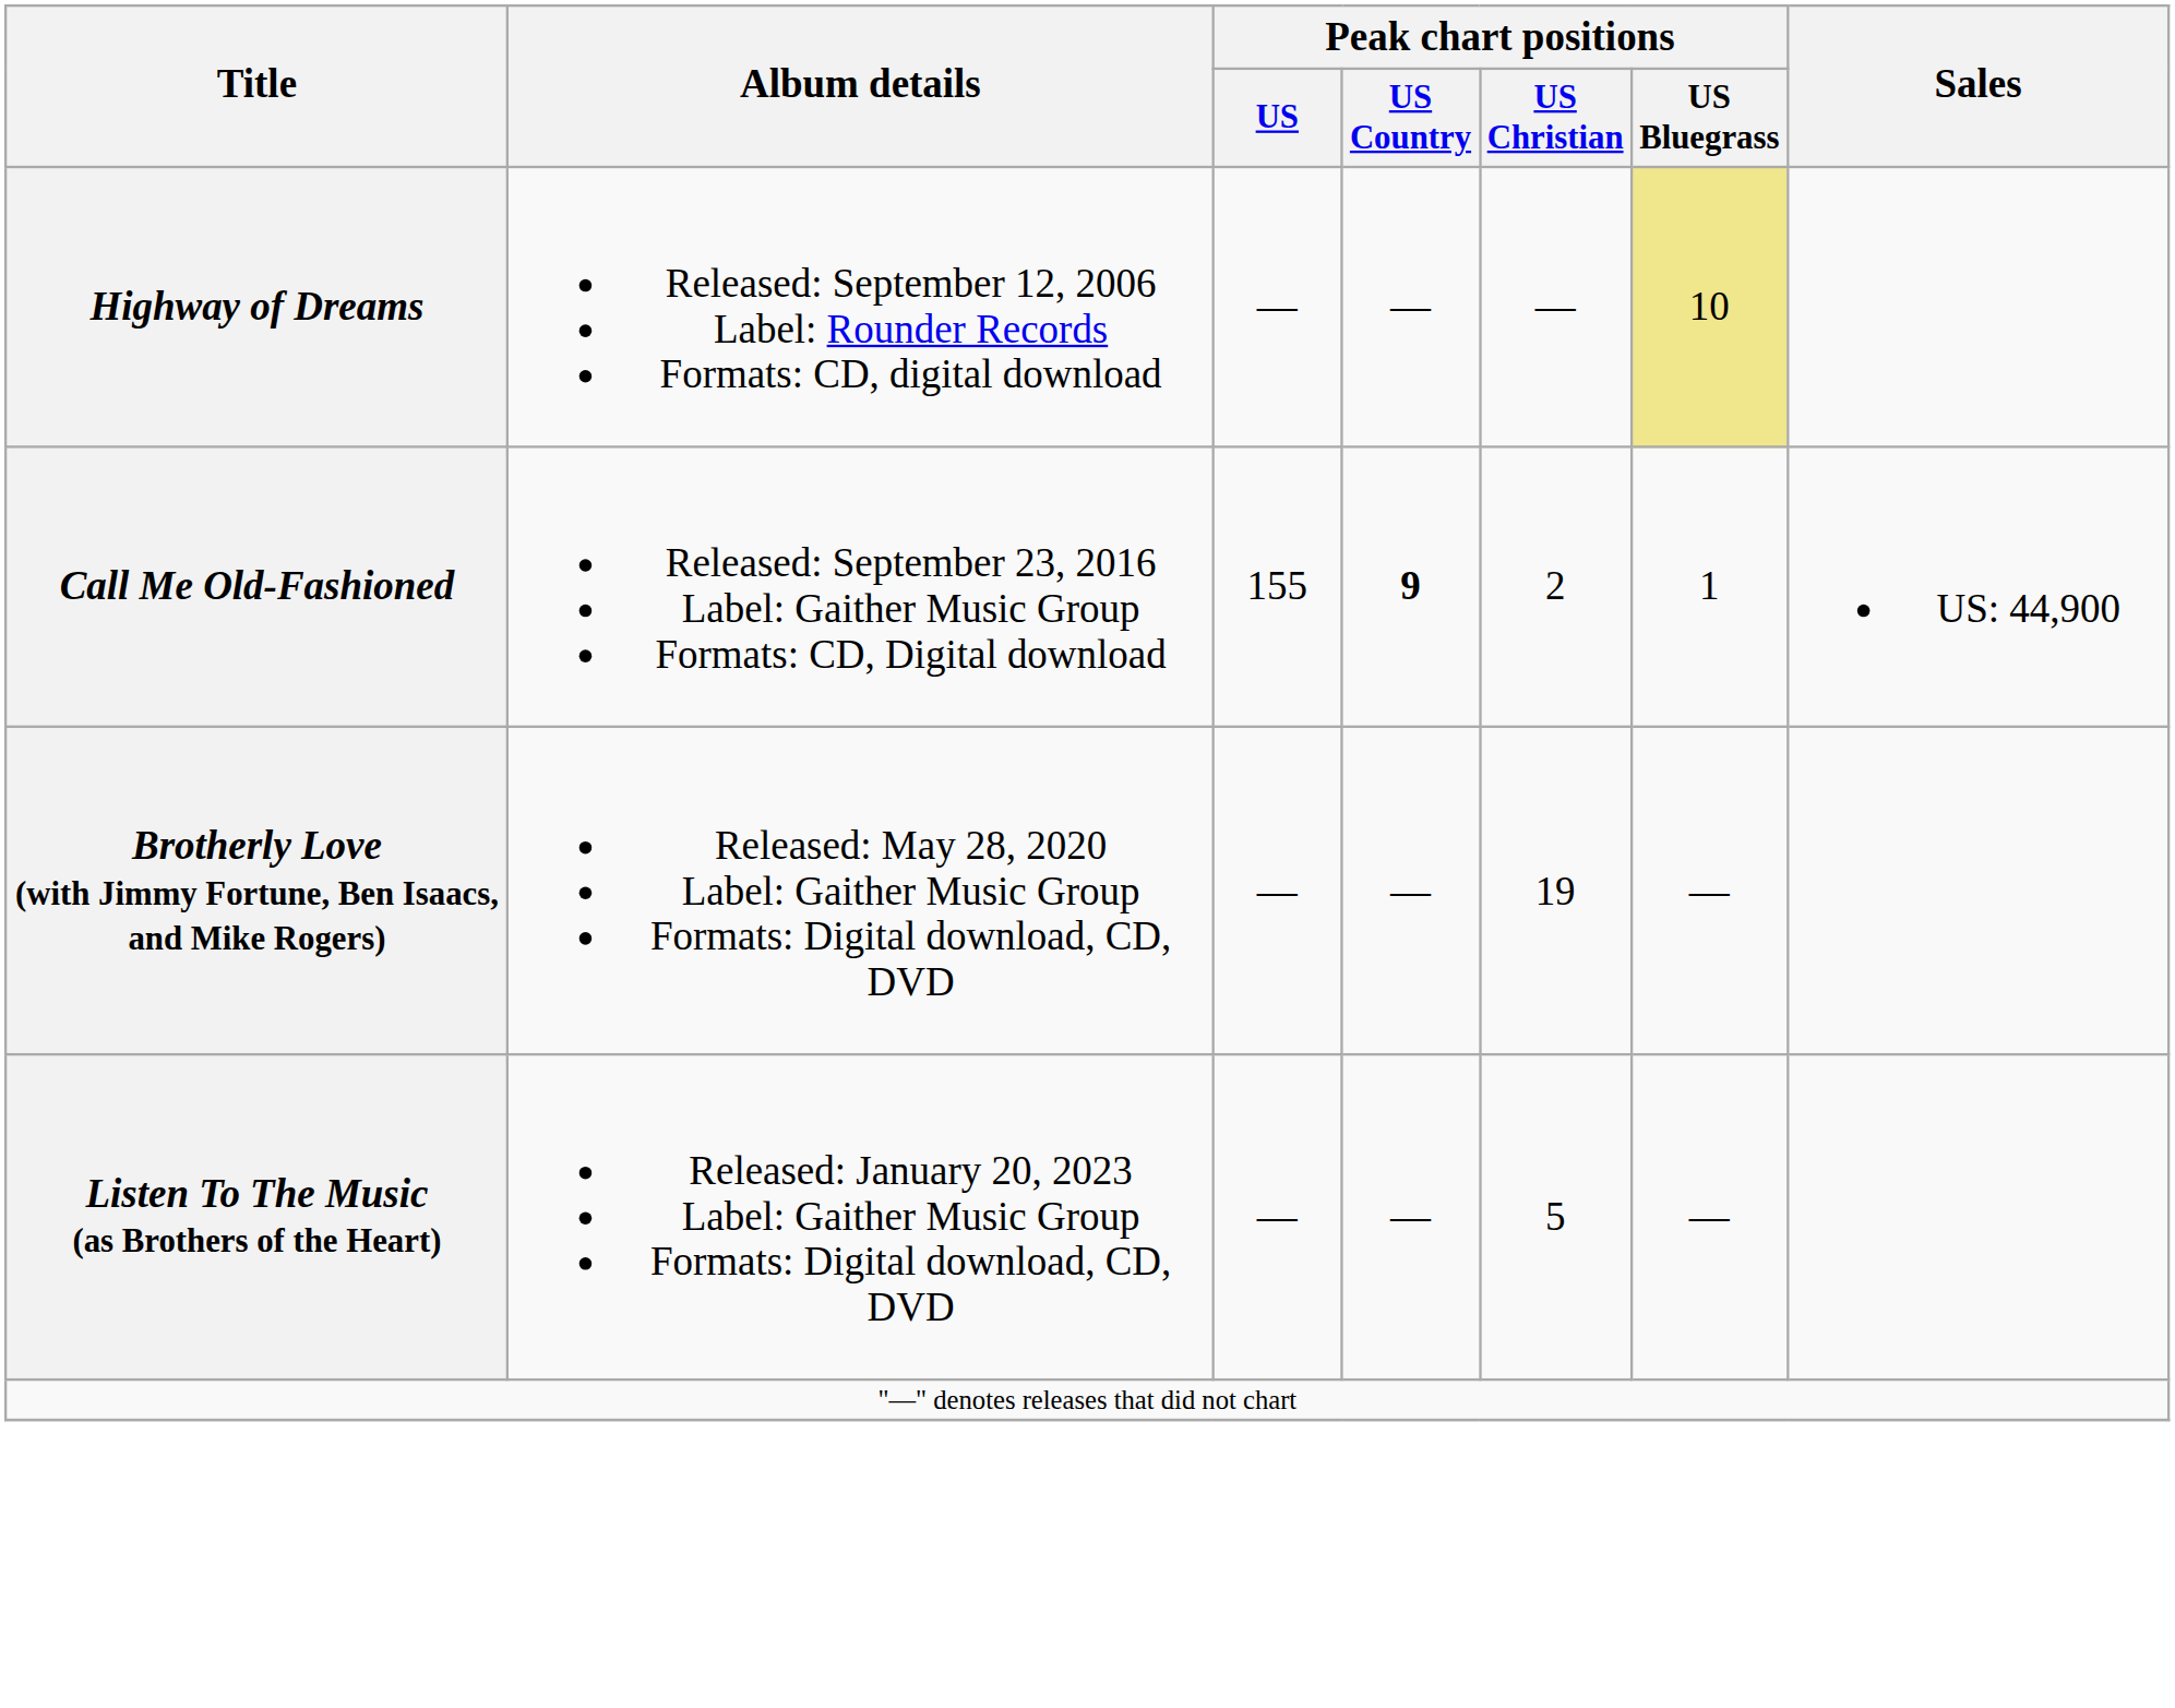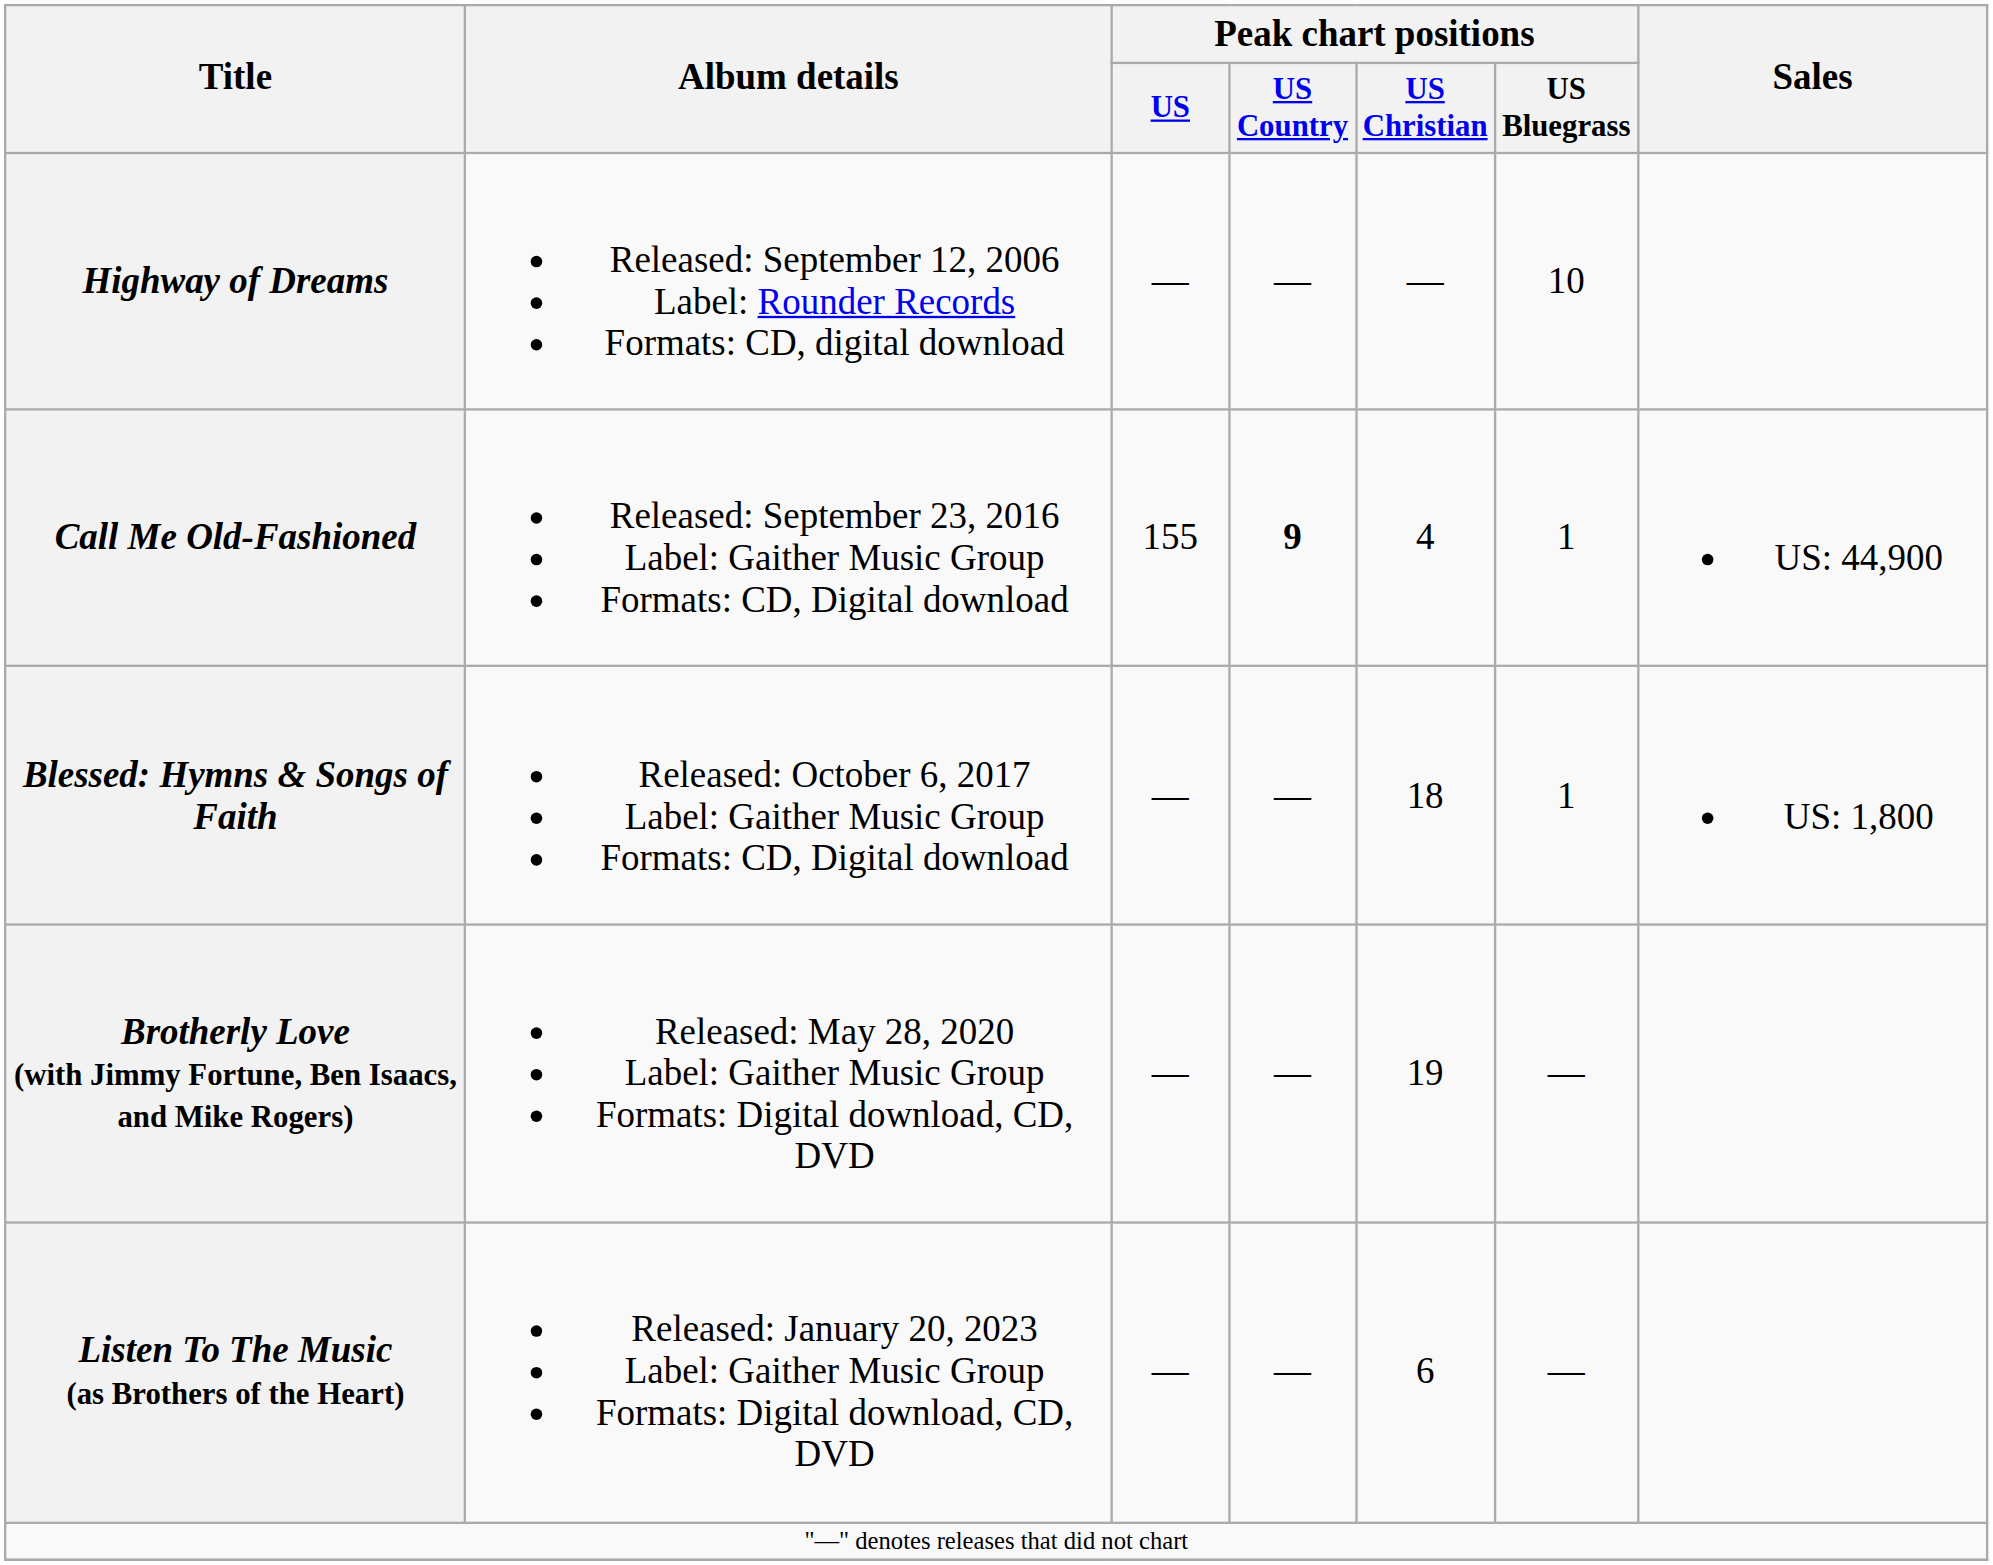Highway of Dreams | Peak chart positions / US Bluegrass: khaki background -> no background
Call Me Old-Fashioned | Peak chart positions / US Christian: 2 -> 4
+ row: Blessed: Hymns & Songs of Faith | Released: October 6, 2017 Label: Gaither Music Group Formats: CD, Digital download | — | — | 18 | 1 | US: 1,800
Listen To The Music (as Brothers of the Heart) | Peak chart positions / US Christian: 5 -> 6
